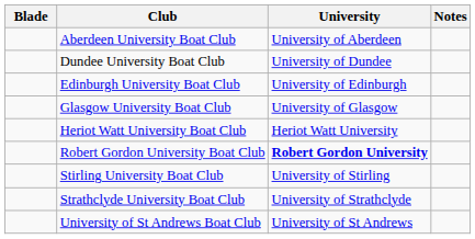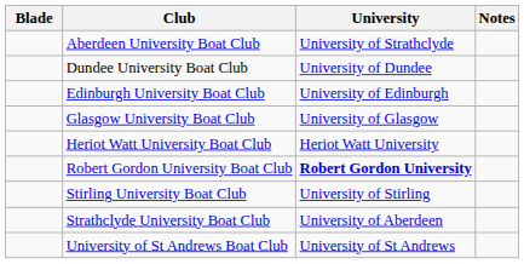Aberdeen University Boat Club | University: University of Aberdeen -> University of Strathclyde
Strathclyde University Boat Club | University: University of Strathclyde -> University of Aberdeen
